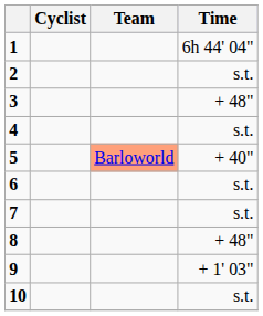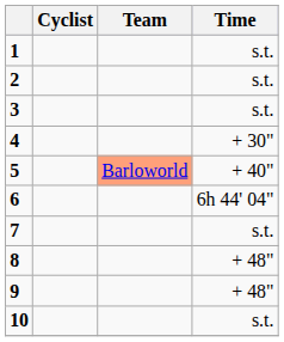1 | Time: 6h 44' 04" -> s.t.
3 | Time: + 48" -> s.t.
4 | Time: s.t. -> + 30"
6 | Time: s.t. -> 6h 44' 04"
9 | Time: + 1' 03" -> + 48"
